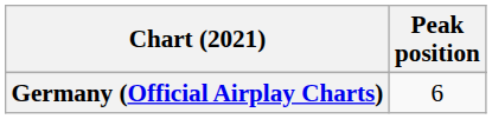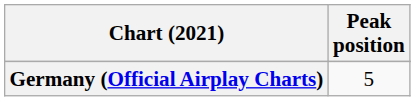Germany (Official Airplay Charts) | Peak position: 6 -> 5
